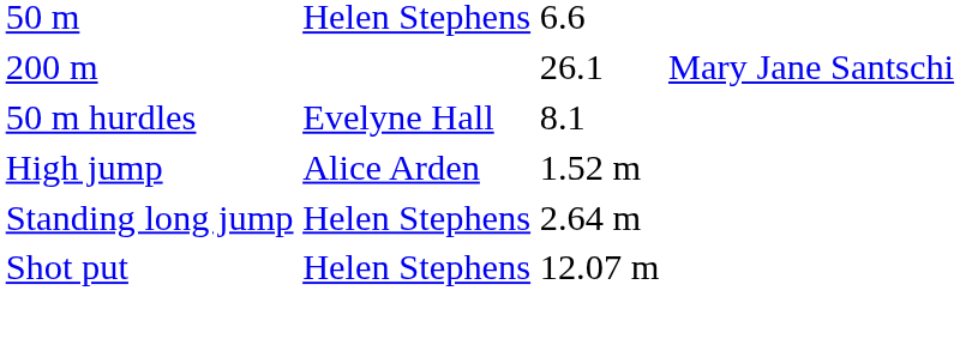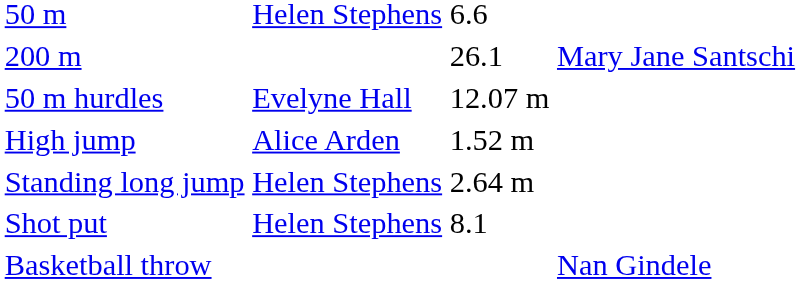50 m hurdles | column 3: 8.1 -> 12.07 m
Shot put | column 3: 12.07 m -> 8.1
+ row: Basketball throw | Nan Gindele
